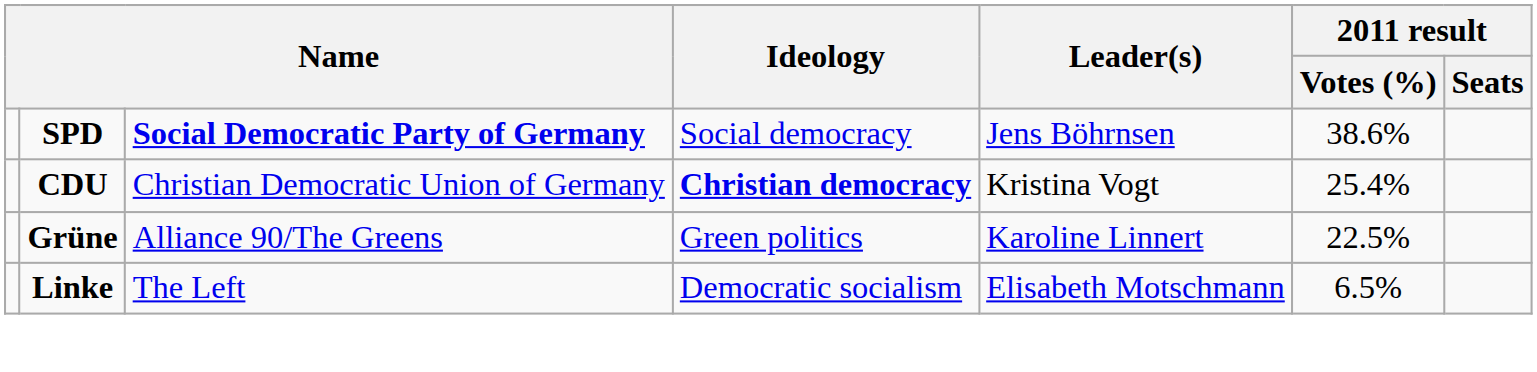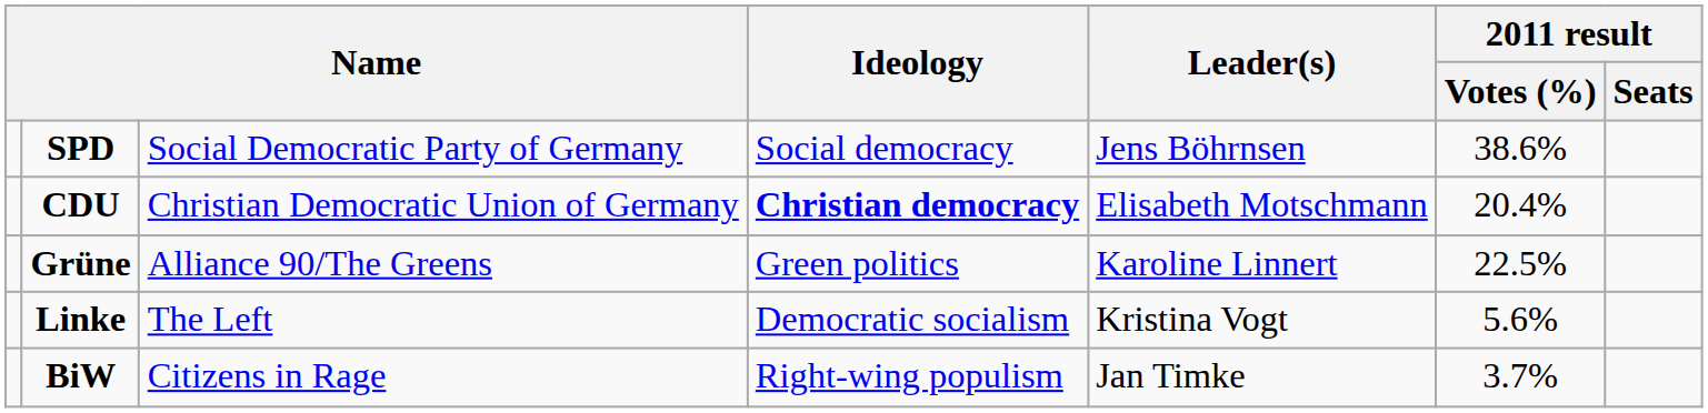SPD | column 3: bold -> normal
CDU | Leader(s): Kristina Vogt -> Elisabeth Motschmann
CDU | 2011 result / Votes (%): 25.4% -> 20.4%
Linke | Leader(s): Elisabeth Motschmann -> Kristina Vogt
Linke | 2011 result / Votes (%): 6.5% -> 5.6%
+ row: BiW | Citizens in Rage | Right-wing populism | Jan Timke | 3.7%
